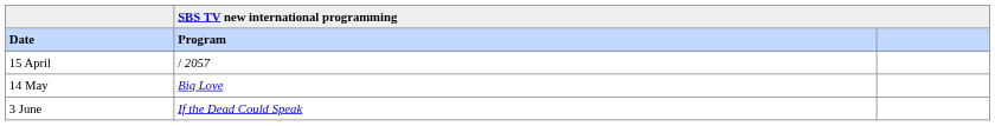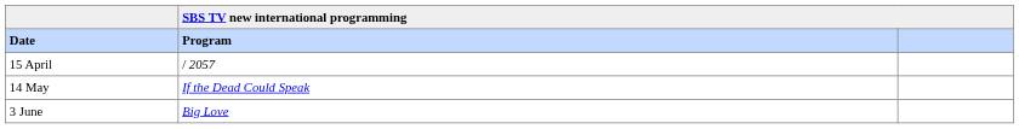14 May | SBS TV new international programming / Program: Big Love -> If the Dead Could Speak
3 June | SBS TV new international programming / Program: If the Dead Could Speak -> Big Love
